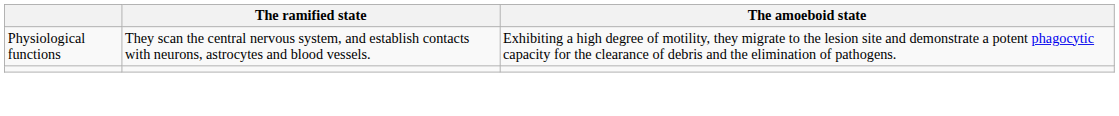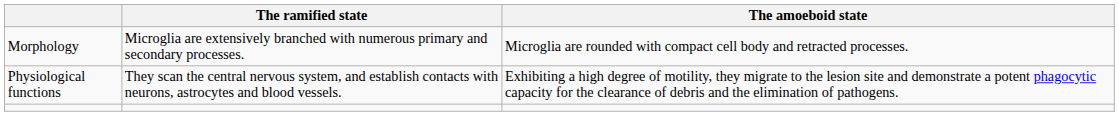+ row: Morphology | Microglia are extensively branched with numerous primary and secondary processes. | Microglia are rounded with compact cell body and retracted processes.
